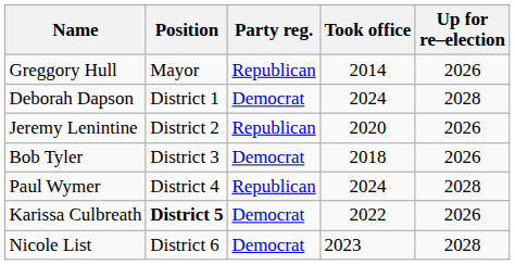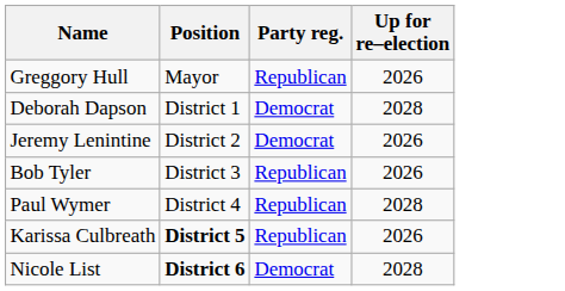- column: Took office | 2014 | 2024 | 2020 | 2018 | 2024 | 2022 | 2023
Jeremy Lenintine | Party reg.: Republican -> Democrat
Bob Tyler | Party reg.: Democrat -> Republican
Karissa Culbreath | Party reg.: Democrat -> Republican
Nicole List | Position: normal -> bold
